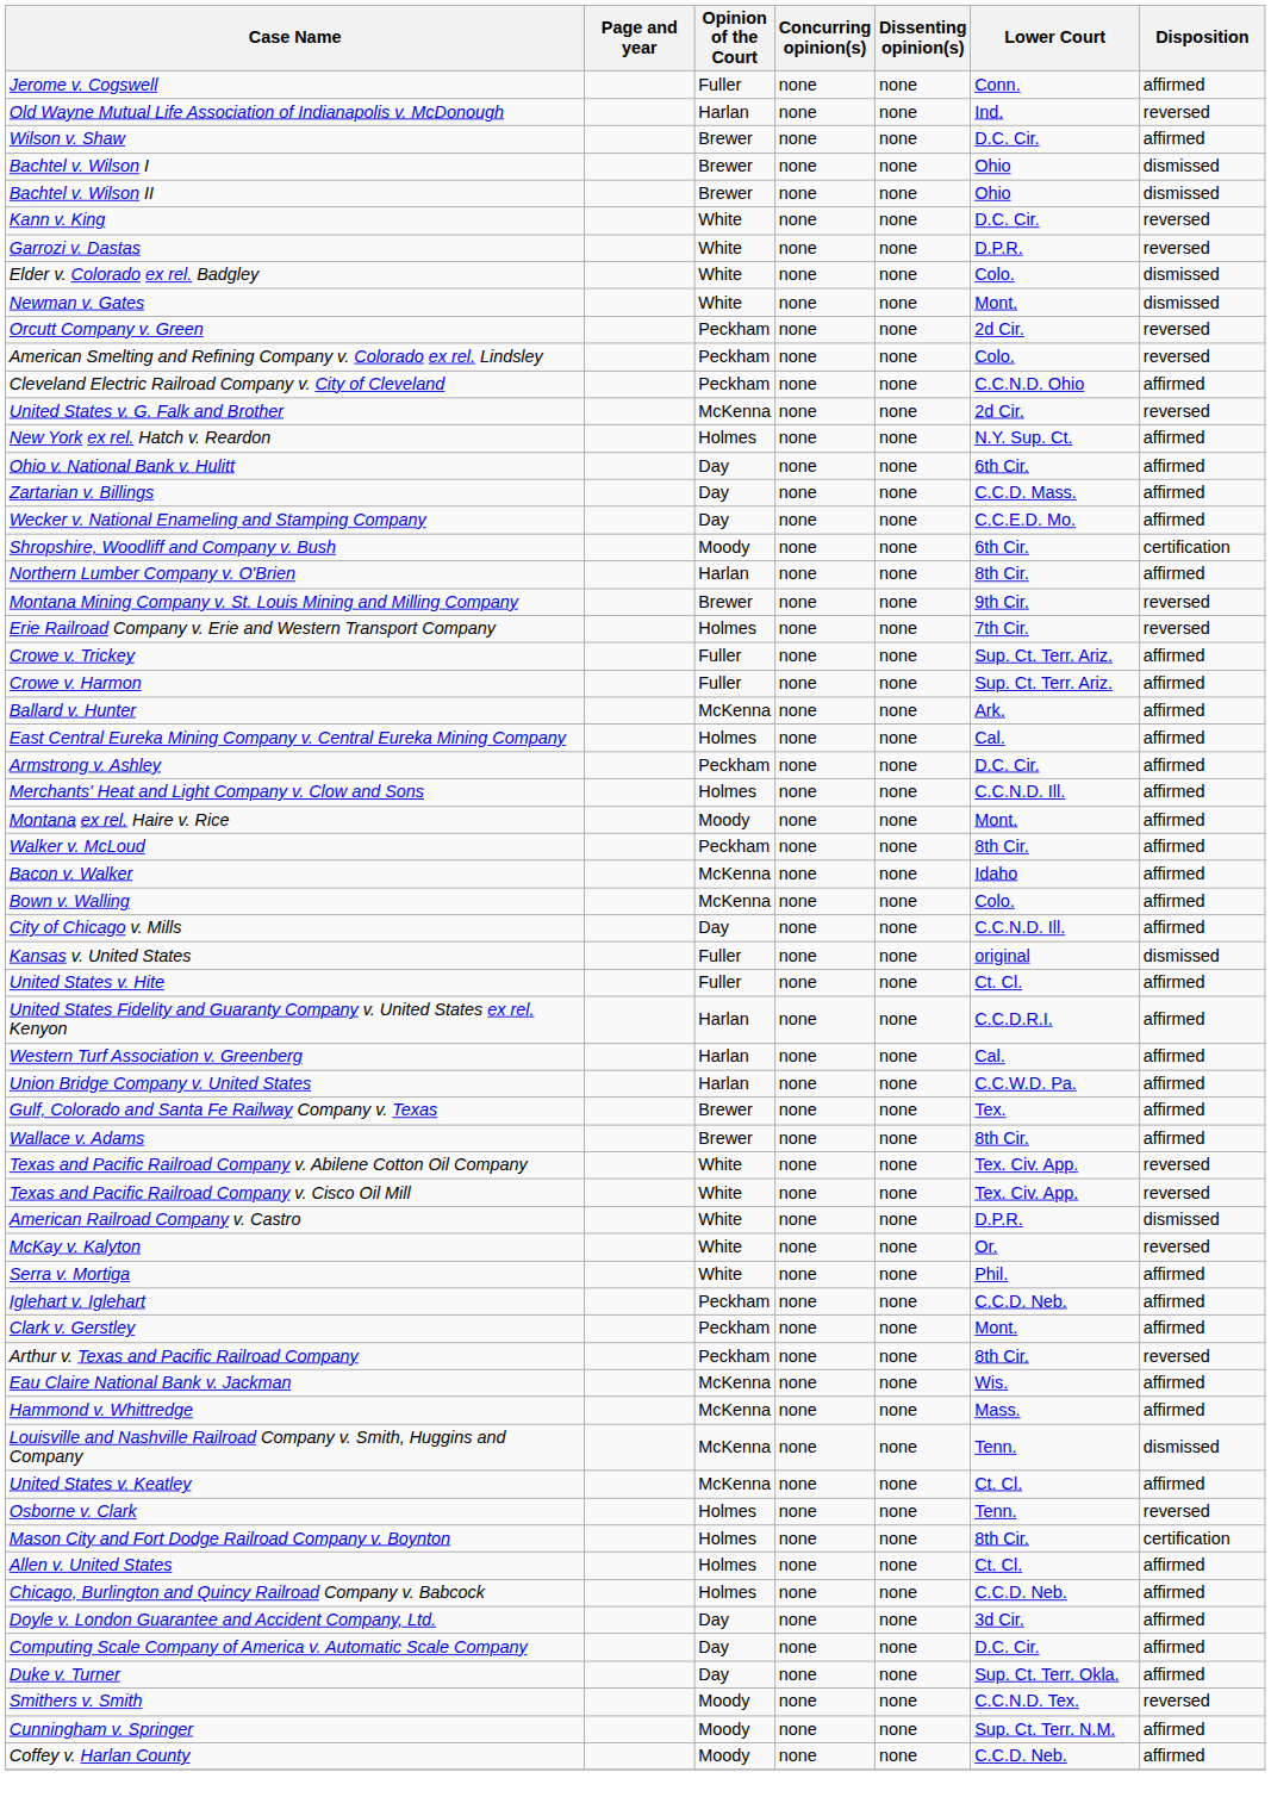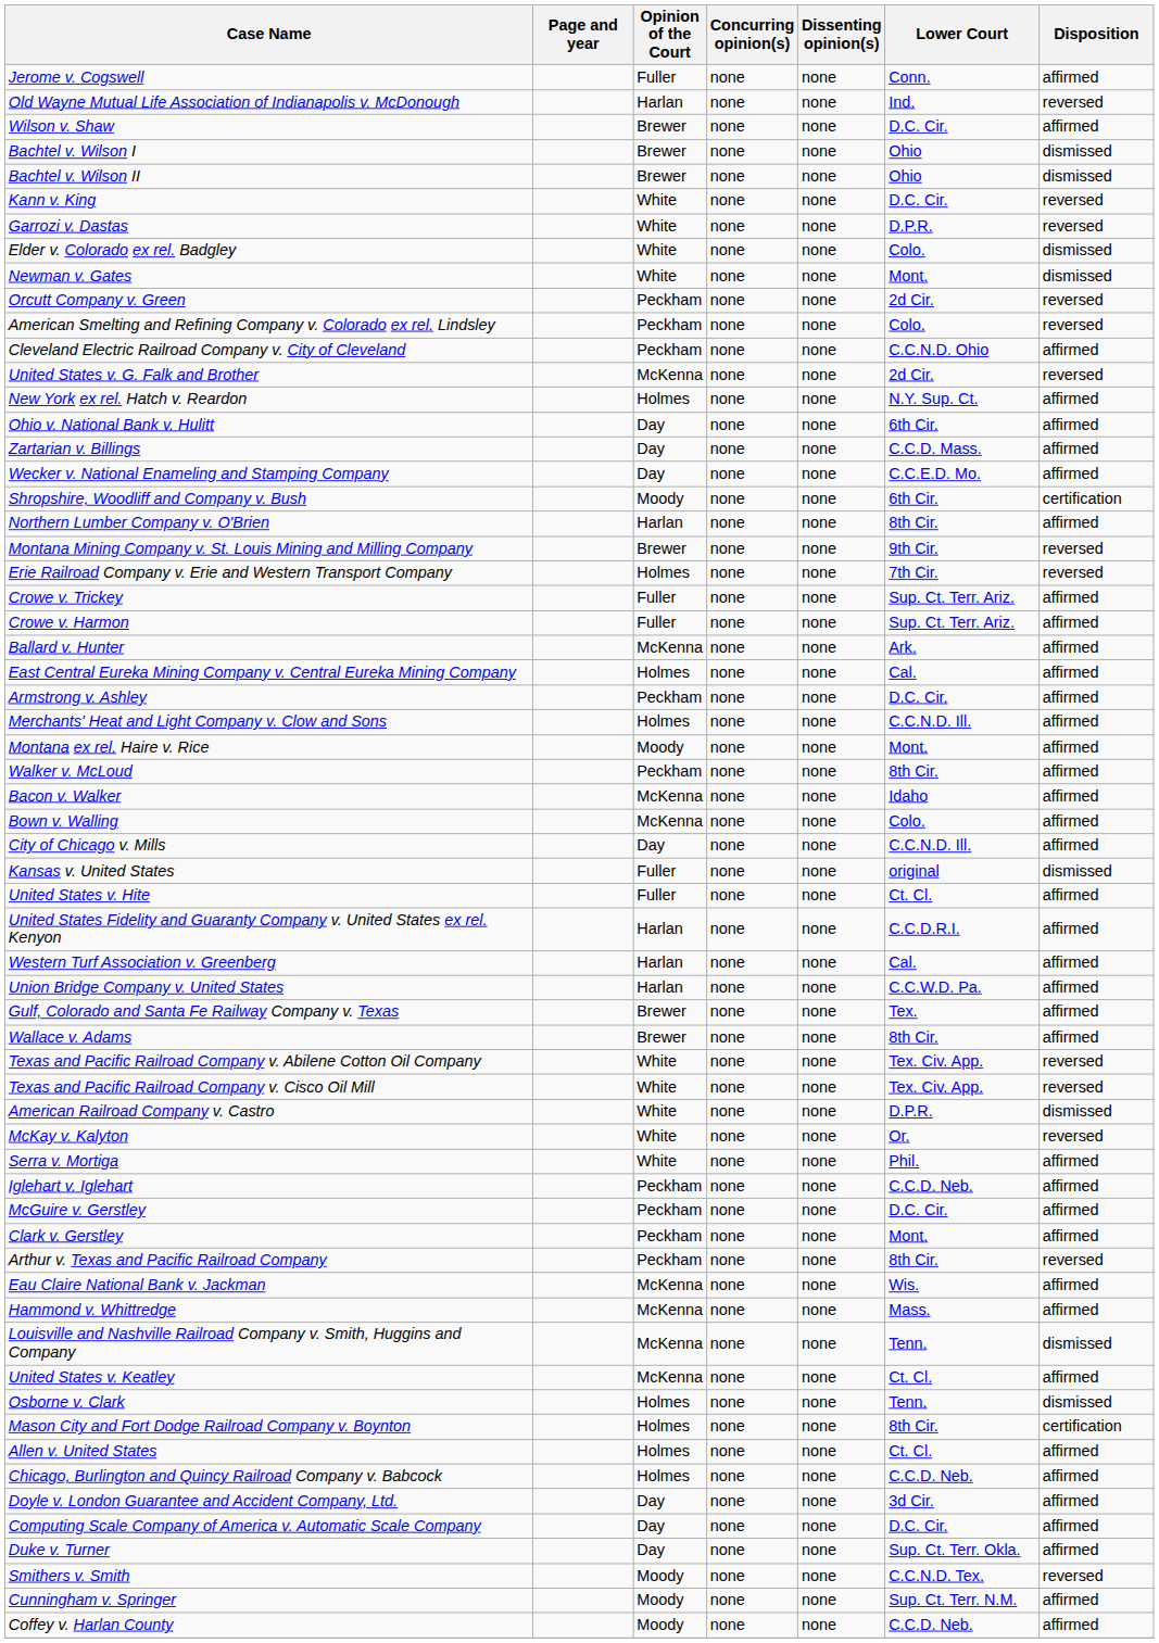+ row: McGuire v. Gerstley | Peckham | none | none | D.C. Cir. | affirmed
Osborne v. Clark | Disposition: reversed -> dismissed
